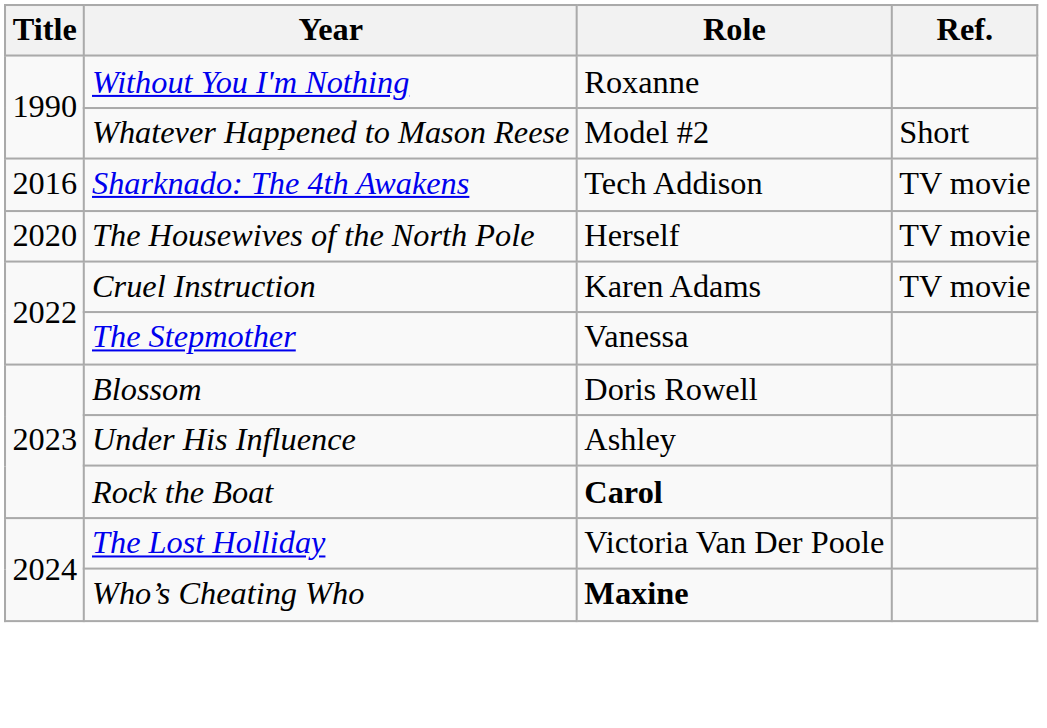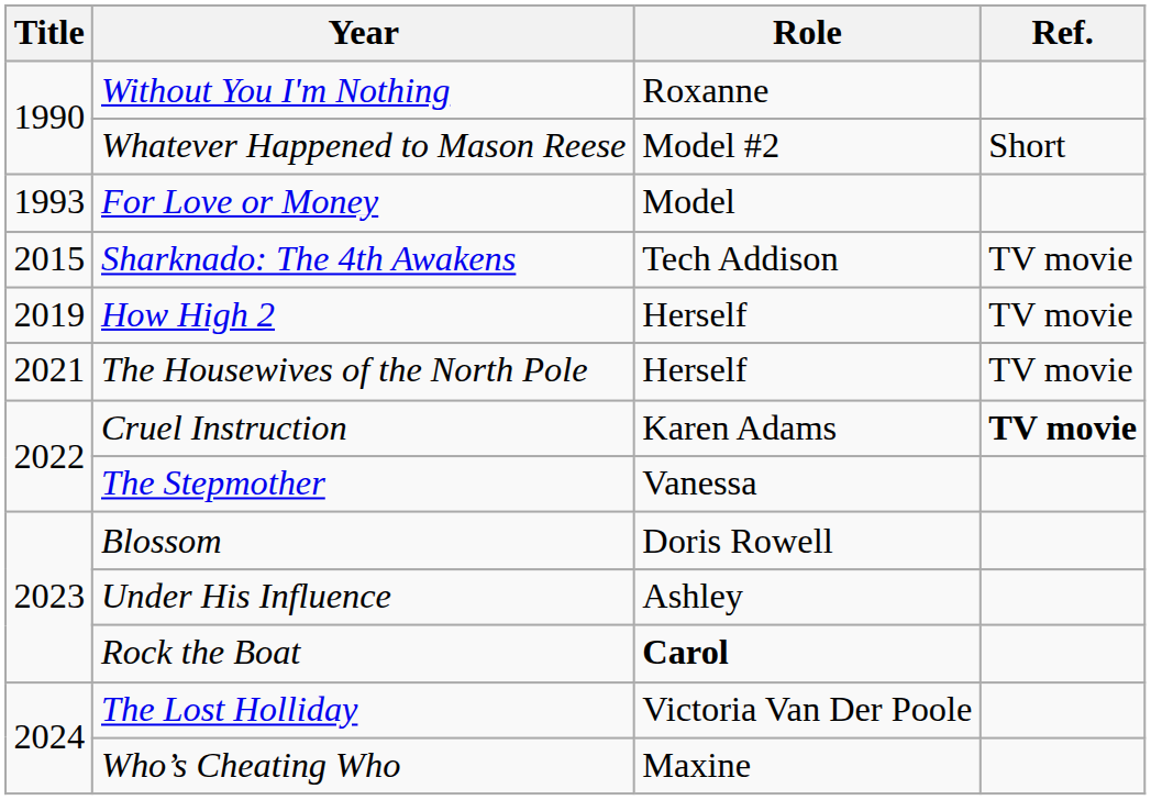+ row: 1993 | For Love or Money | Model
Sharknado: The 4th Awakens | Title: 2016 -> 2015
+ row: 2019 | How High 2 | Herself | TV movie
The Housewives of the North Pole | Title: 2020 -> 2021
Cruel Instruction | Ref.: normal -> bold
Who’s Cheating Who | Role: bold -> normal
